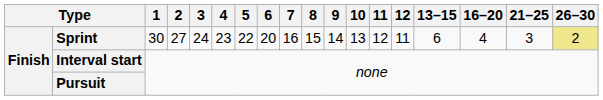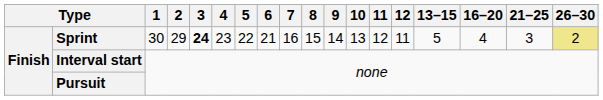Sprint | 2: 27 -> 29
Sprint | 3: normal -> bold
Sprint | 6: 20 -> 21
Sprint | 13–15: 6 -> 5
